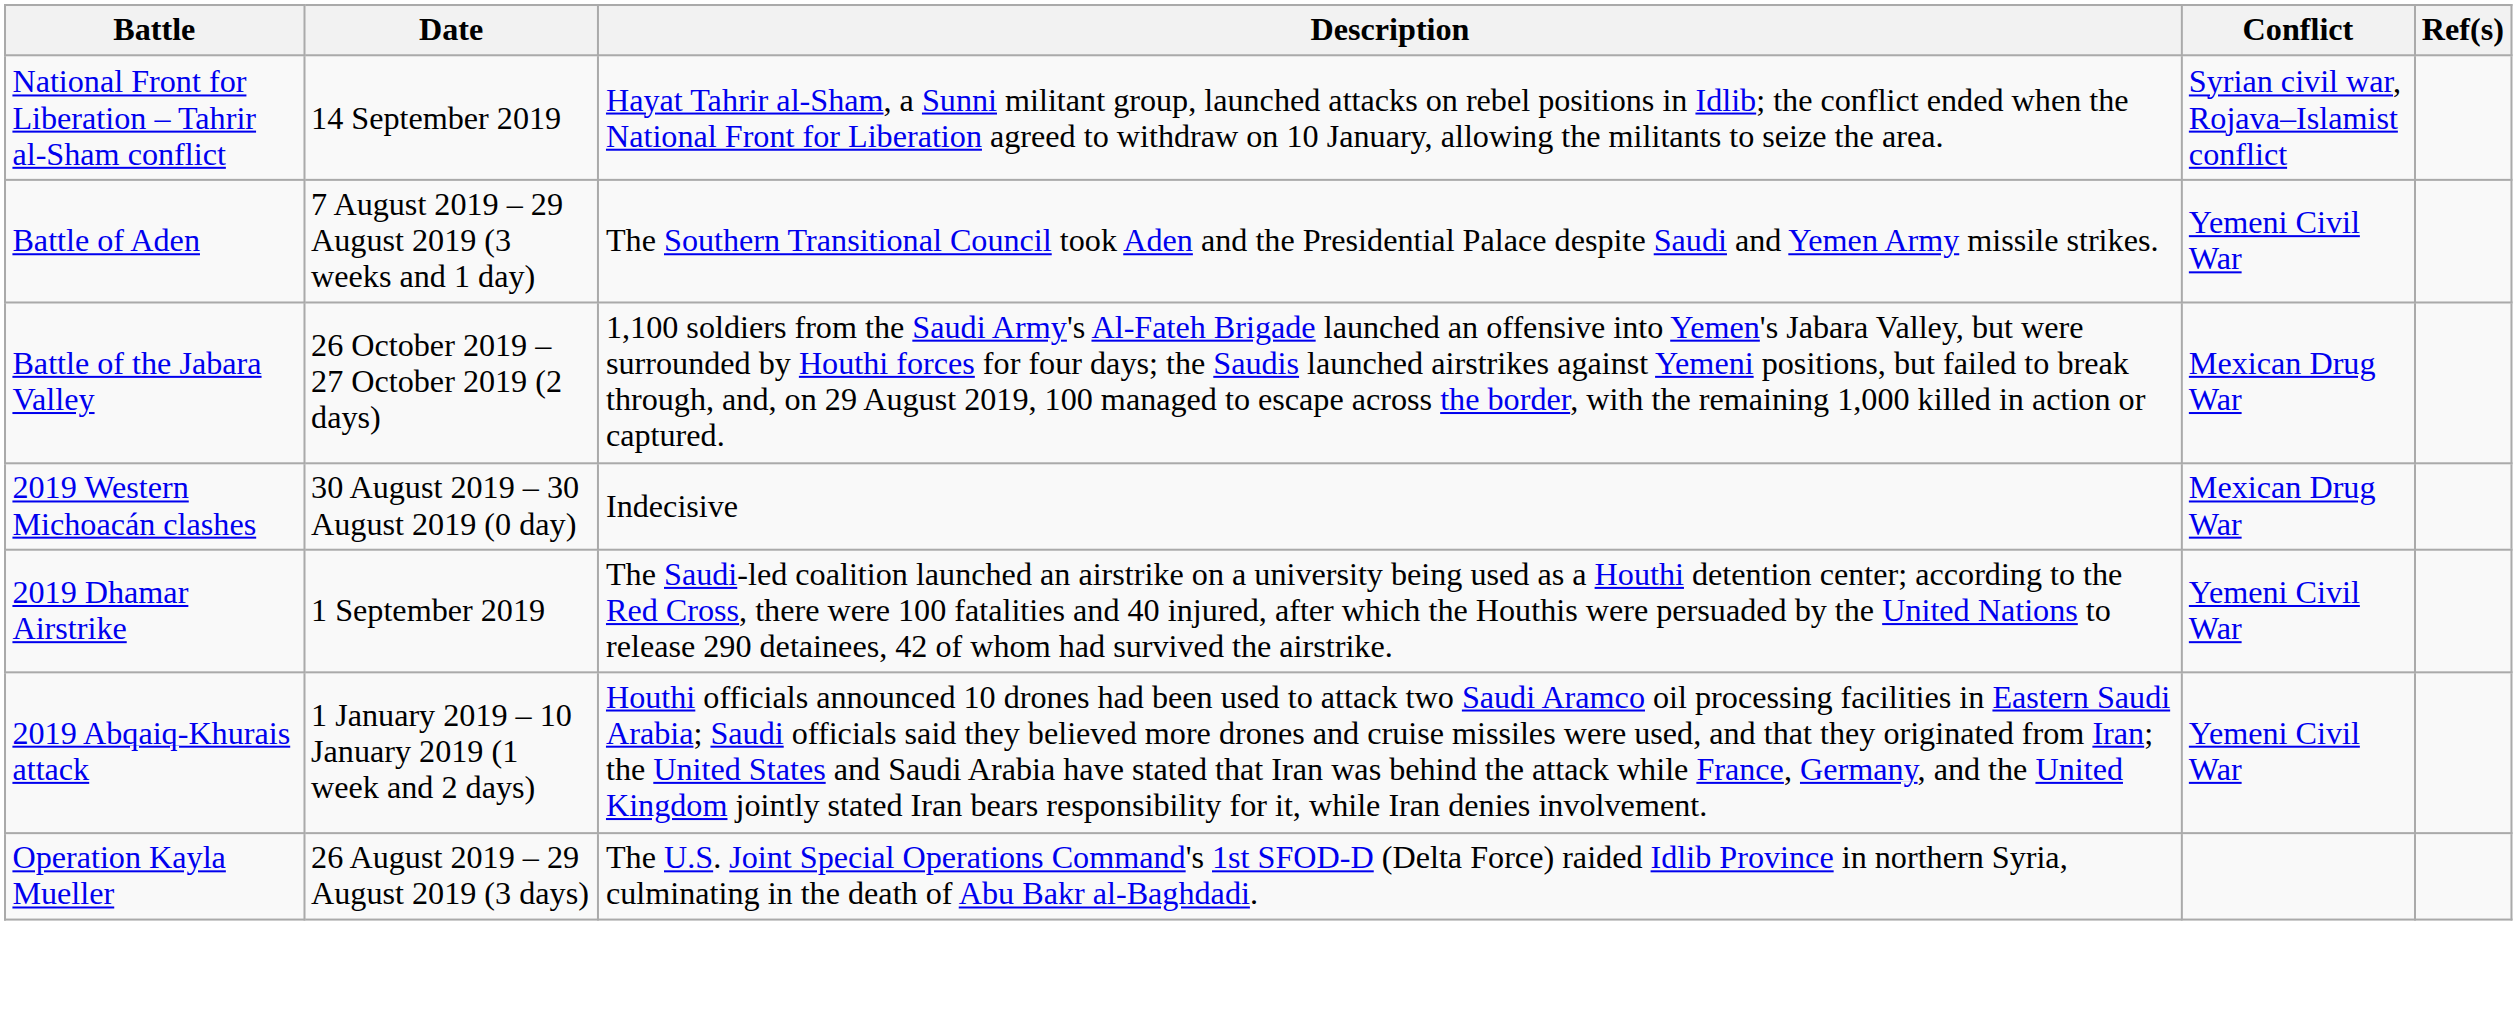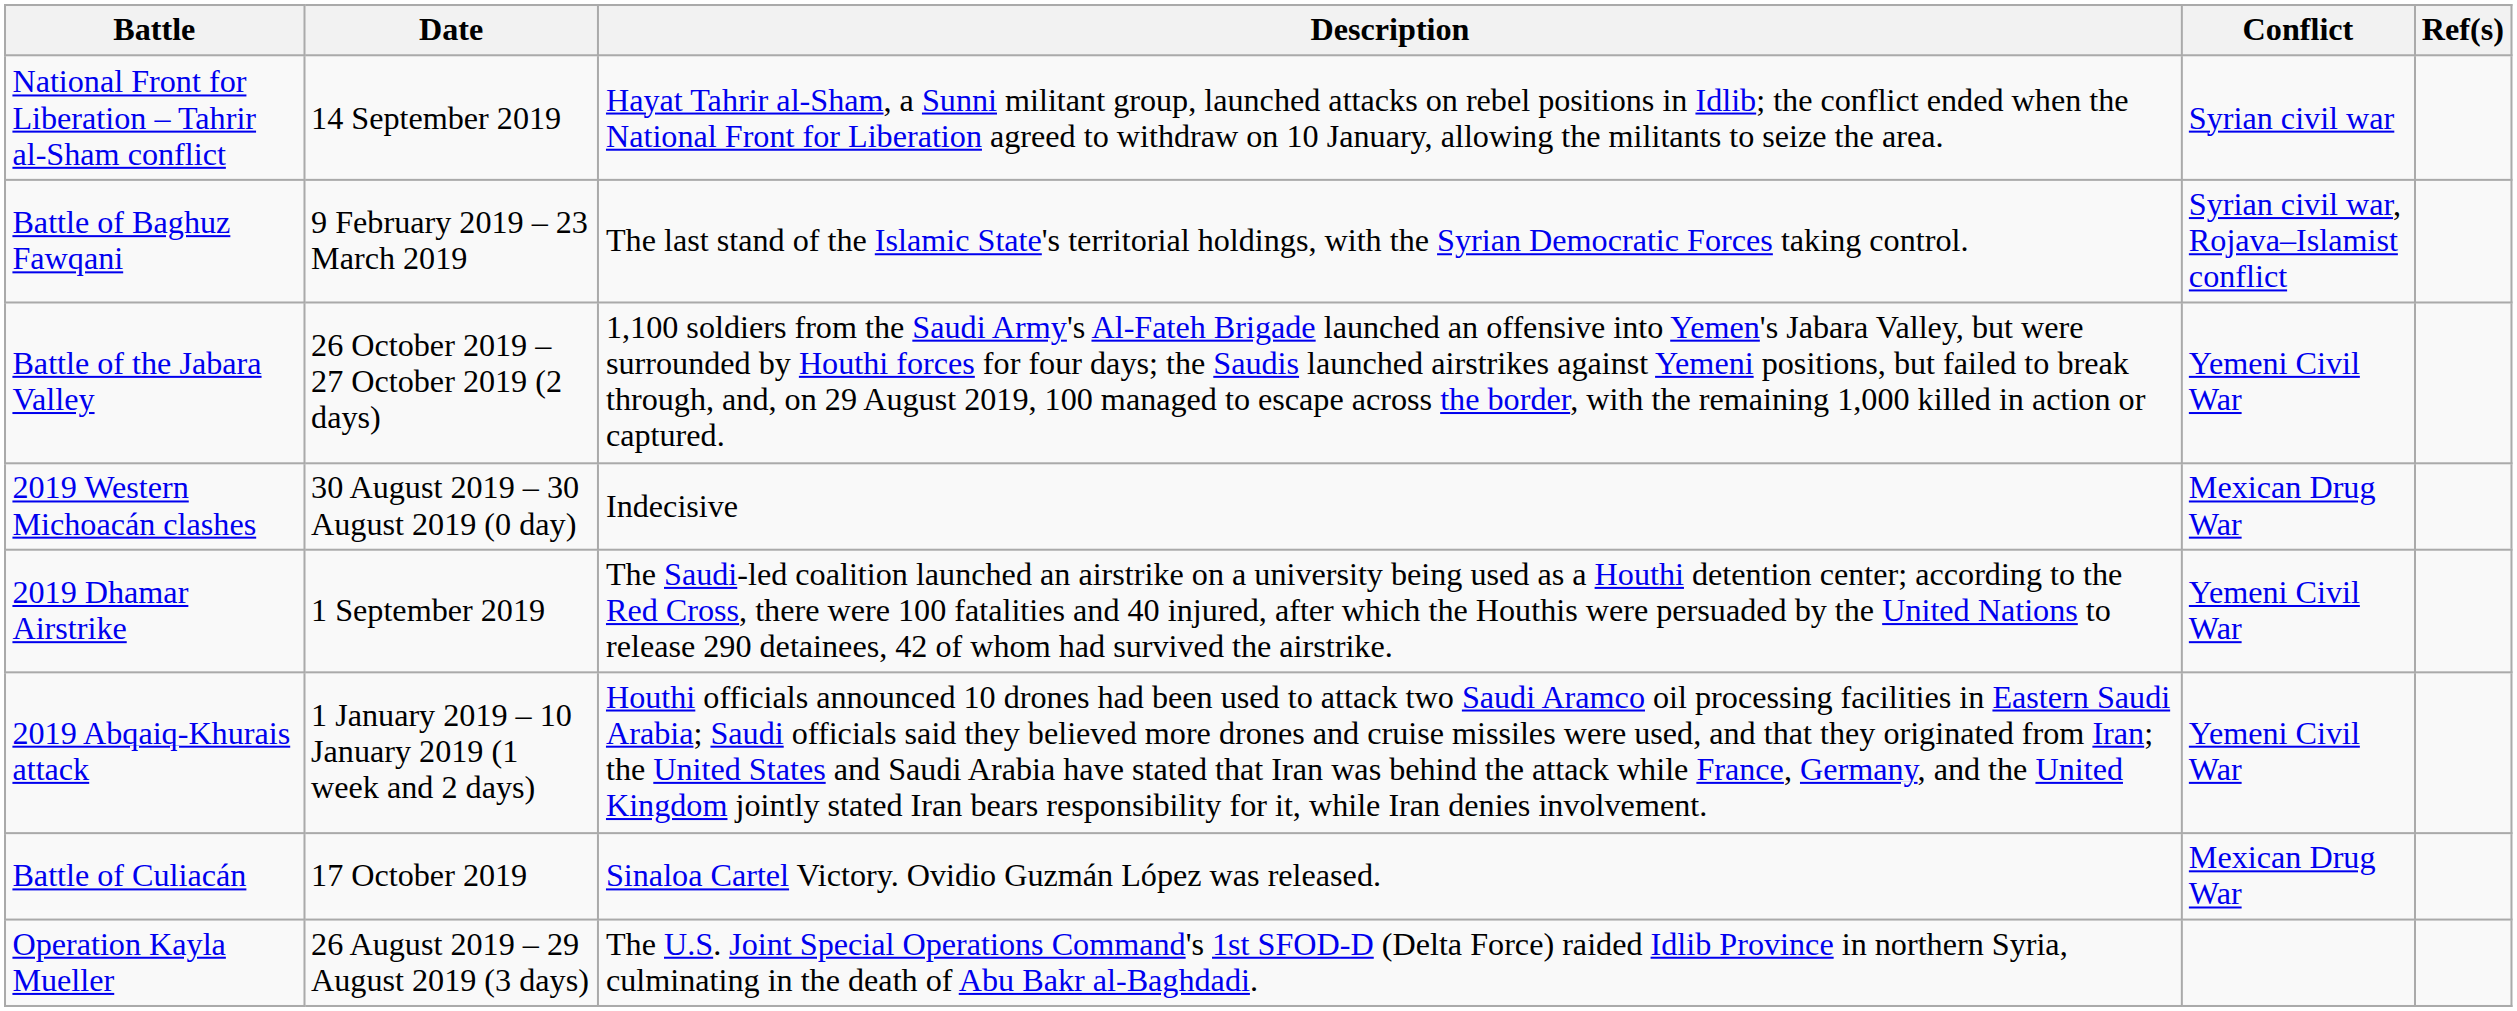National Front for Liberation – Tahrir al-Sham conflict | Conflict: Syrian civil war, Rojava–Islamist conflict -> Syrian civil war
+ row: Battle of Baghuz Fawqani | 9 February 2019 – 23 March 2019 | The last stand of the Islamic State's territorial holdings, with the Syrian Democratic Forces taking control. | Syrian civil war, Rojava–Islamist conflict
- row: Battle of Aden | 7 August 2019 – 29 August 2019 (3 weeks and 1 day) | The Southern Transitional Council took Aden and the Presidential Palace despite Saudi and Yemen Army missile strikes. | Yemeni Civil War
Battle of the Jabara Valley | Conflict: Mexican Drug War -> Yemeni Civil War
+ row: Battle of Culiacán | 17 October 2019 | Sinaloa Cartel Victory. Ovidio Guzmán López was released. | Mexican Drug War
